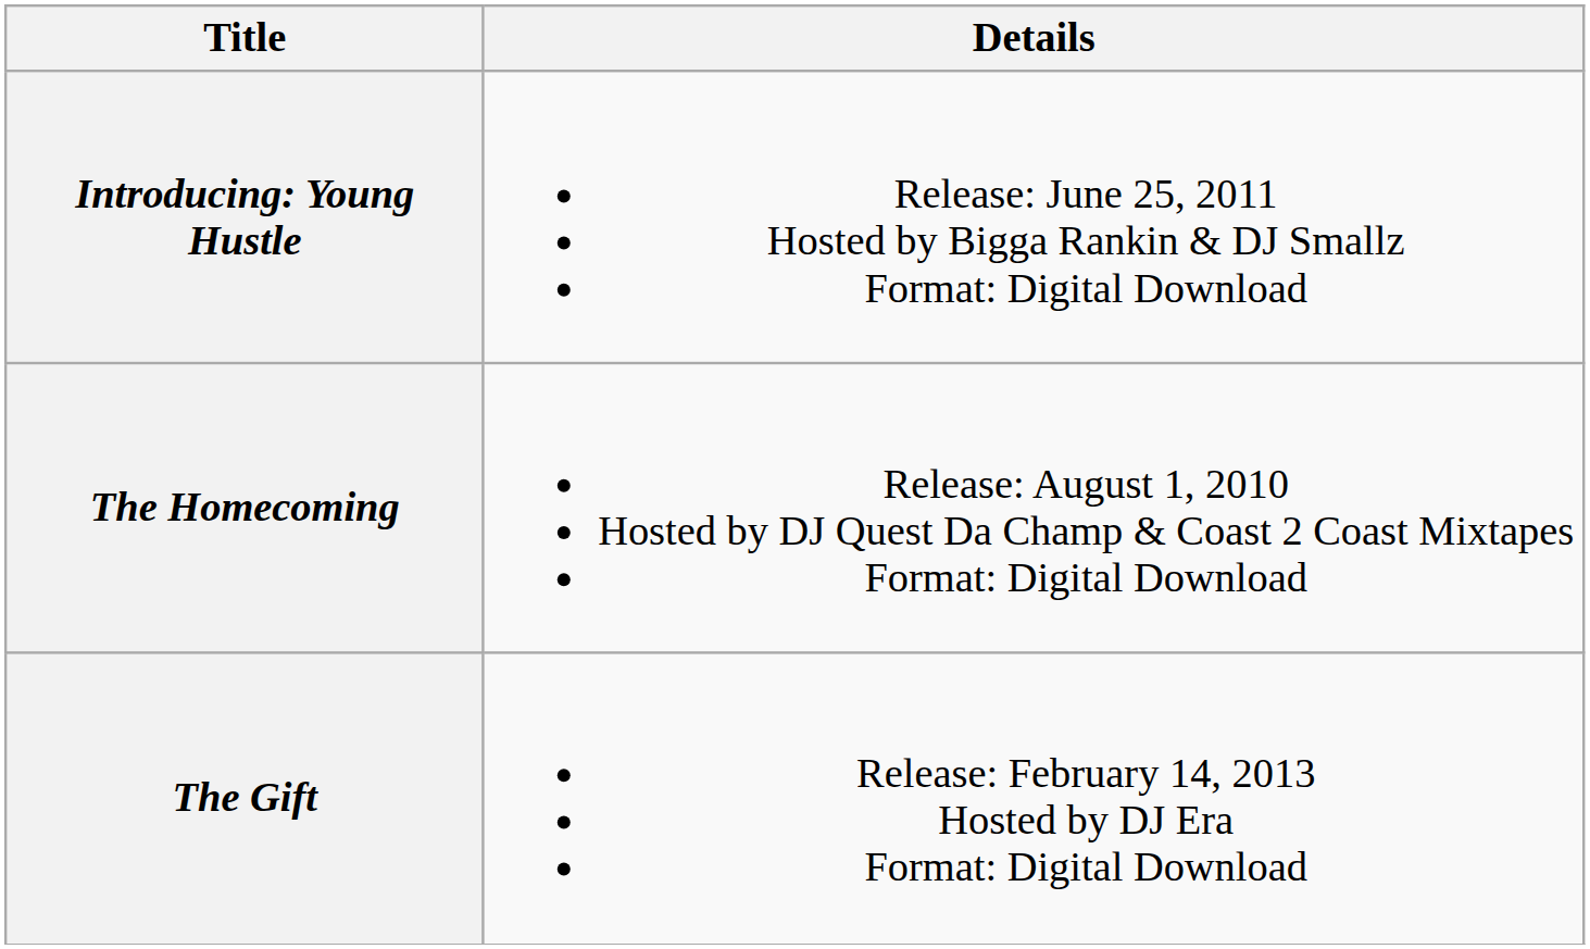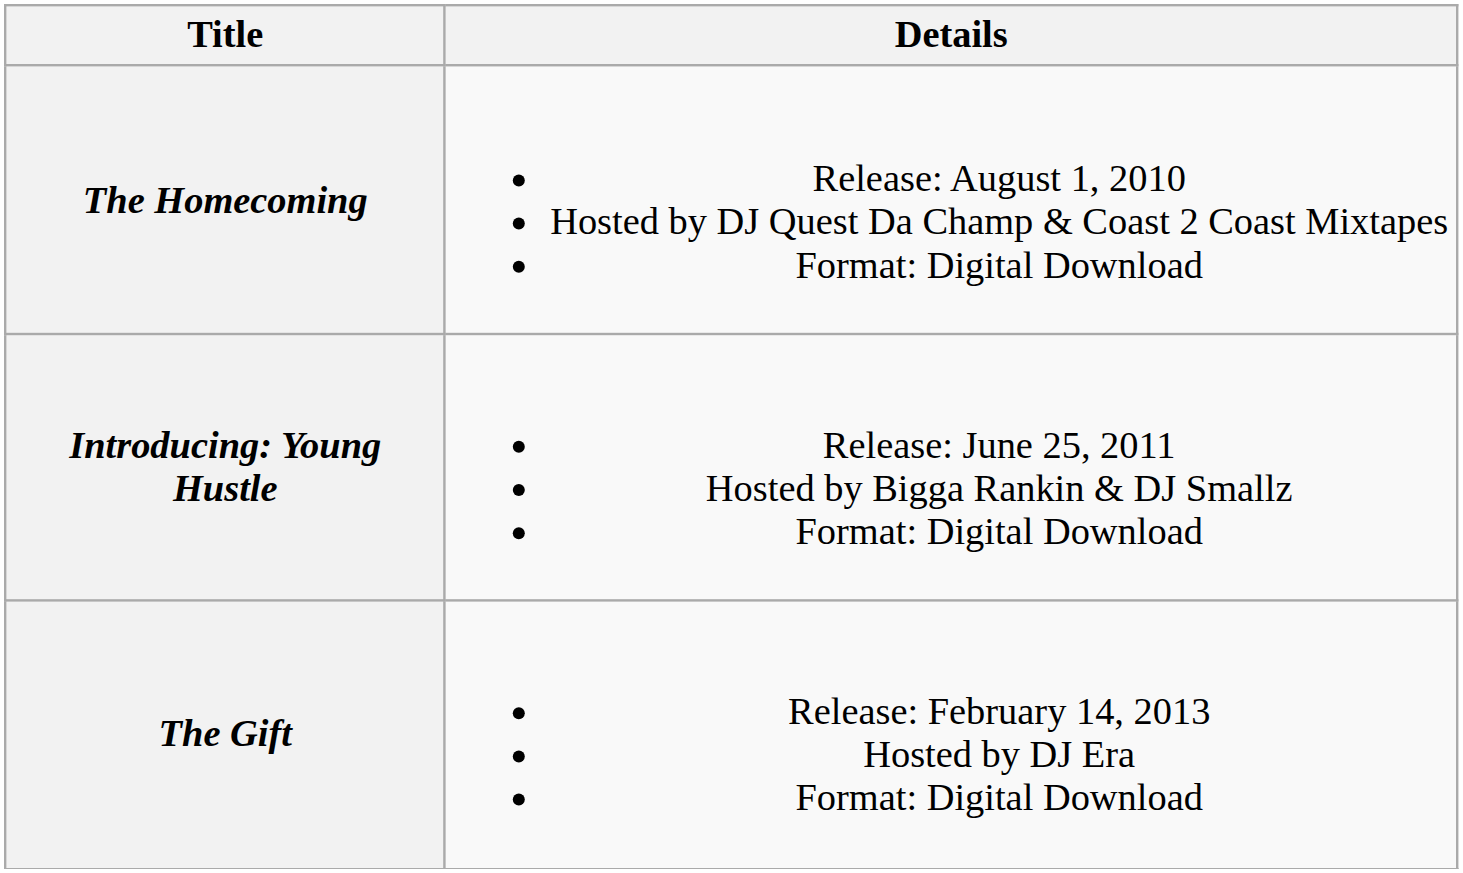rows swapped: The Homecoming <-> Introducing: Young Hustle
